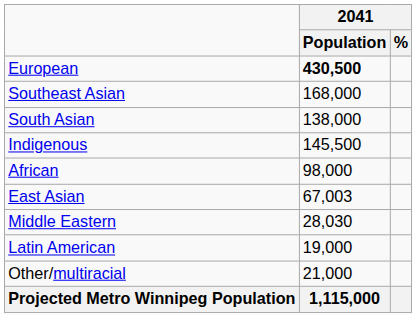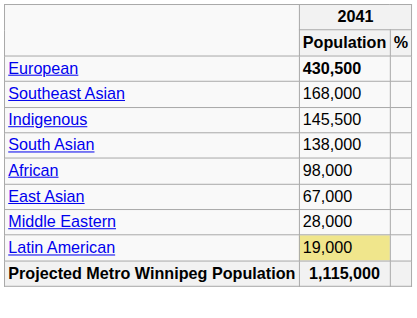rows swapped: Indigenous <-> South Asian
East Asian | 2041 / Population: 67,003 -> 67,000
Middle Eastern | 2041 / Population: 28,030 -> 28,000
Latin American | 2041 / Population: no background -> khaki background
- row: Other/multiracial | 21,000
